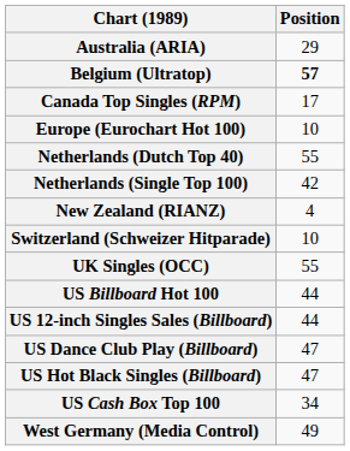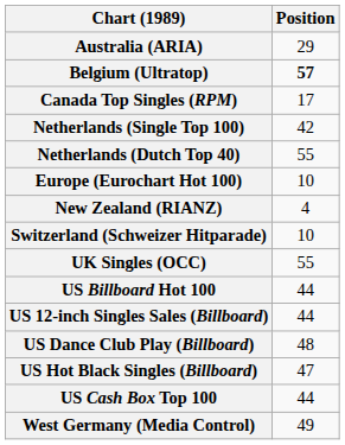rows swapped: Europe (Eurochart Hot 100) <-> Netherlands (Single Top 100)
US Dance Club Play (Billboard) | Position: 47 -> 48
US Cash Box Top 100 | Position: 34 -> 44
